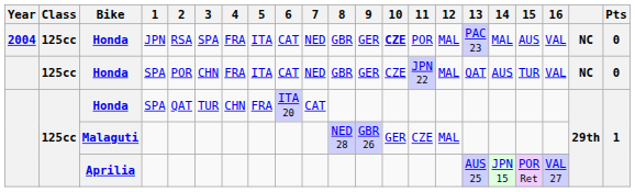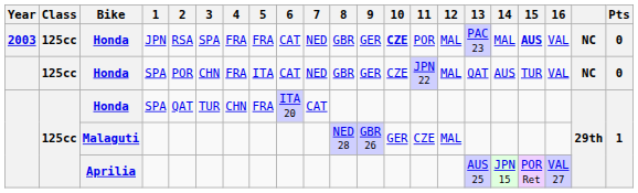Honda / JPN | Year: 2004 -> 2003
Honda / JPN | 5: ITA -> FRA
Honda / JPN | 15: normal -> bold
